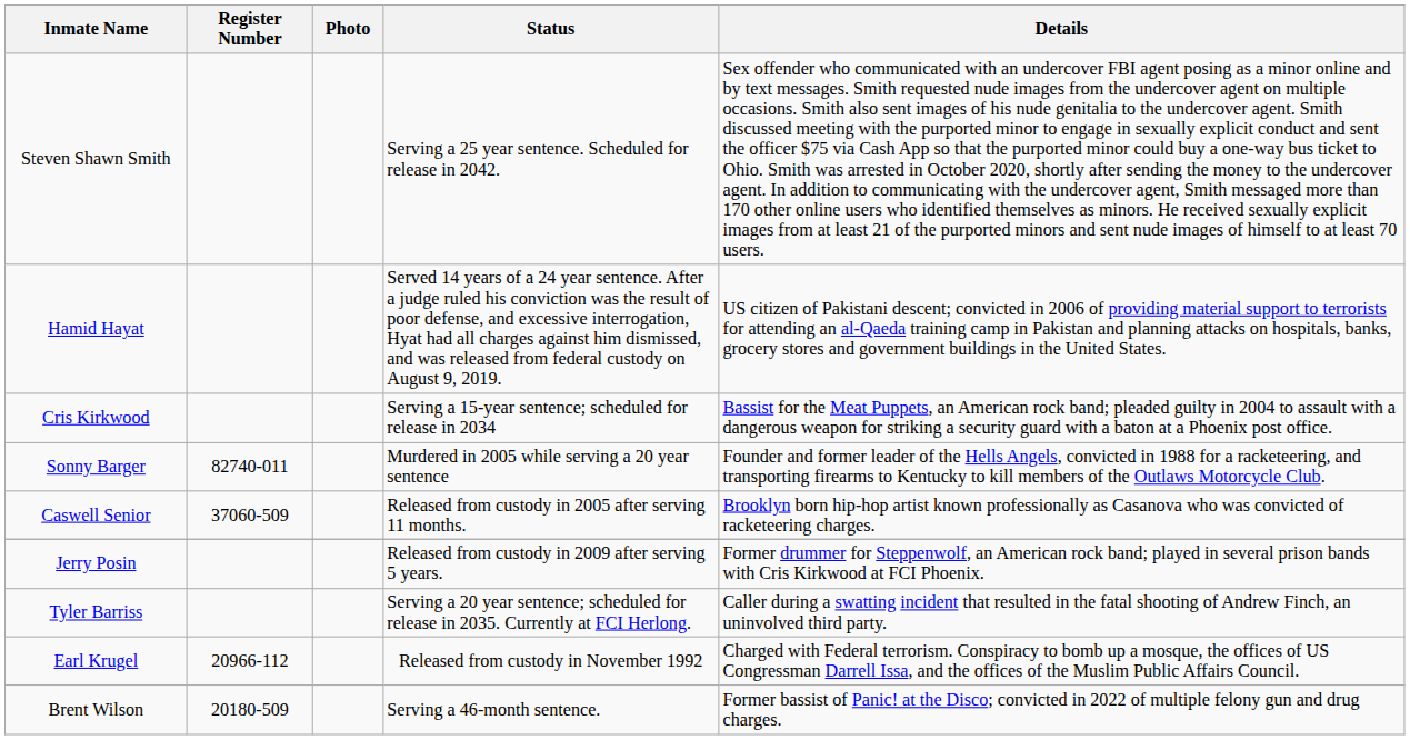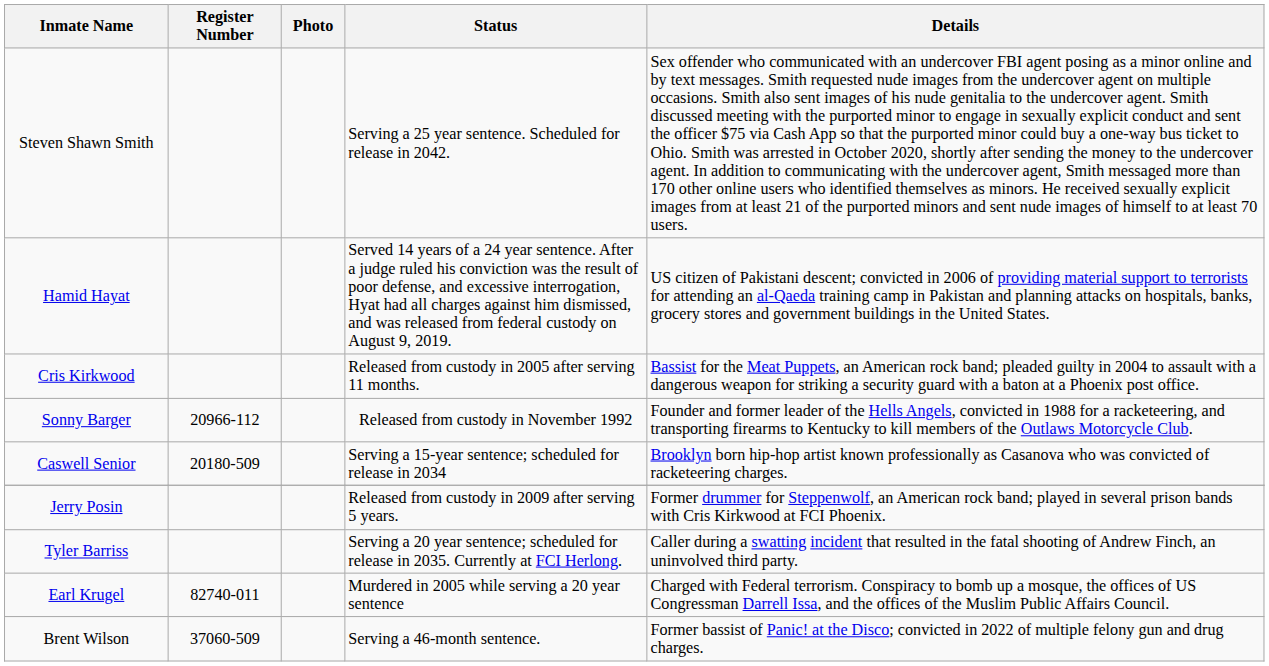Cris Kirkwood | Status: Serving a 15-year sentence; scheduled for release in 2034 -> Released from custody in 2005 after serving 11 months.
Sonny Barger | Register Number: 82740-011 -> 20966-112
Sonny Barger | Status: Murdered in 2005 while serving a 20 year sentence -> Released from custody in November 1992
Caswell Senior | Register Number: 37060-509 -> 20180-509
Caswell Senior | Status: Released from custody in 2005 after serving 11 months. -> Serving a 15-year sentence; scheduled for release in 2034
Earl Krugel | Register Number: 20966-112 -> 82740-011
Earl Krugel | Status: Released from custody in November 1992 -> Murdered in 2005 while serving a 20 year sentence
Brent Wilson | Register Number: 20180-509 -> 37060-509
